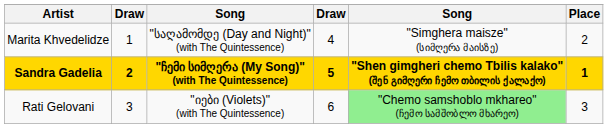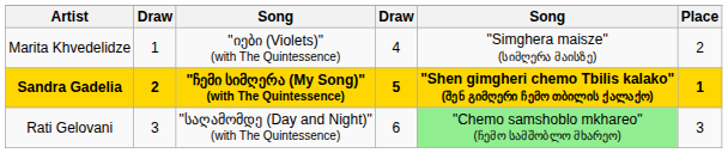Marita Khvedelidze | column 3: "საღამომდე (Day and Night)" (with The Quintessence) -> "იები (Violets)" (with The Quintessence)
Rati Gelovani | column 3: "იები (Violets)" (with The Quintessence) -> "საღამომდე (Day and Night)" (with The Quintessence)
